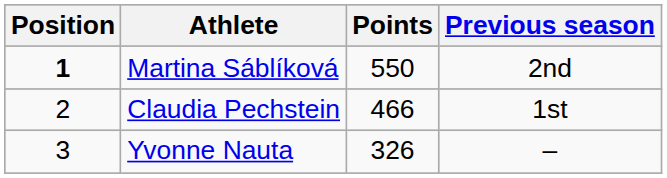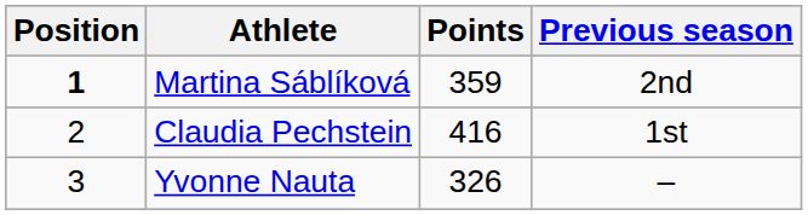Martina Sáblíková | Points: 550 -> 359
Claudia Pechstein | Points: 466 -> 416
